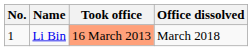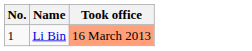- column: Office dissolved | March 2018
